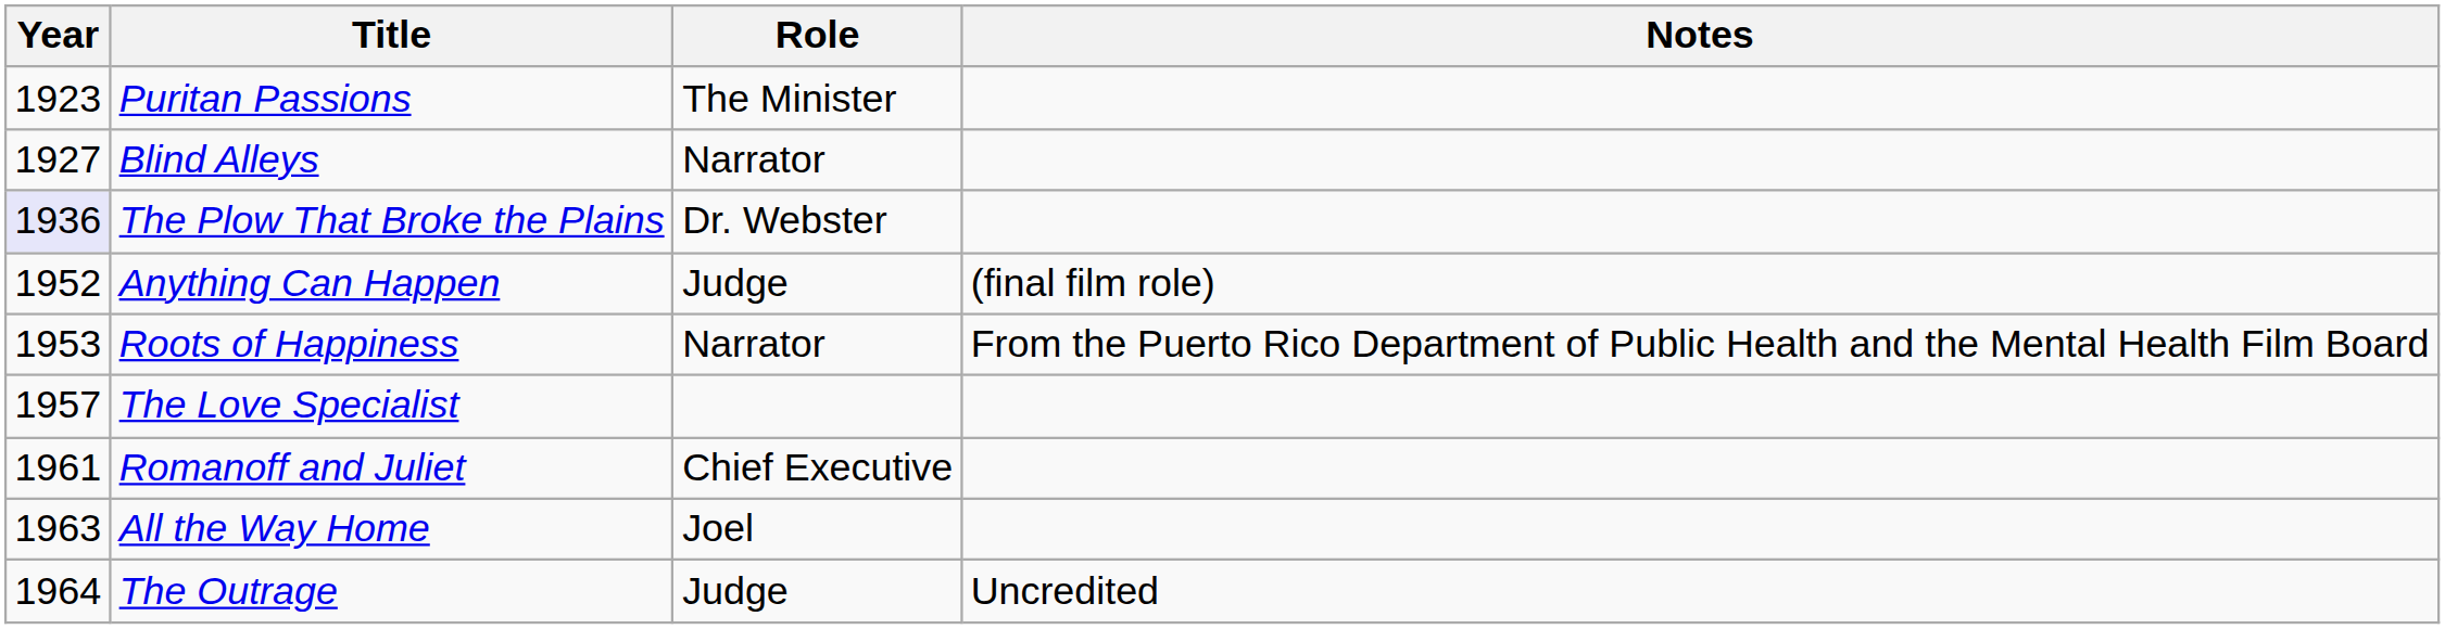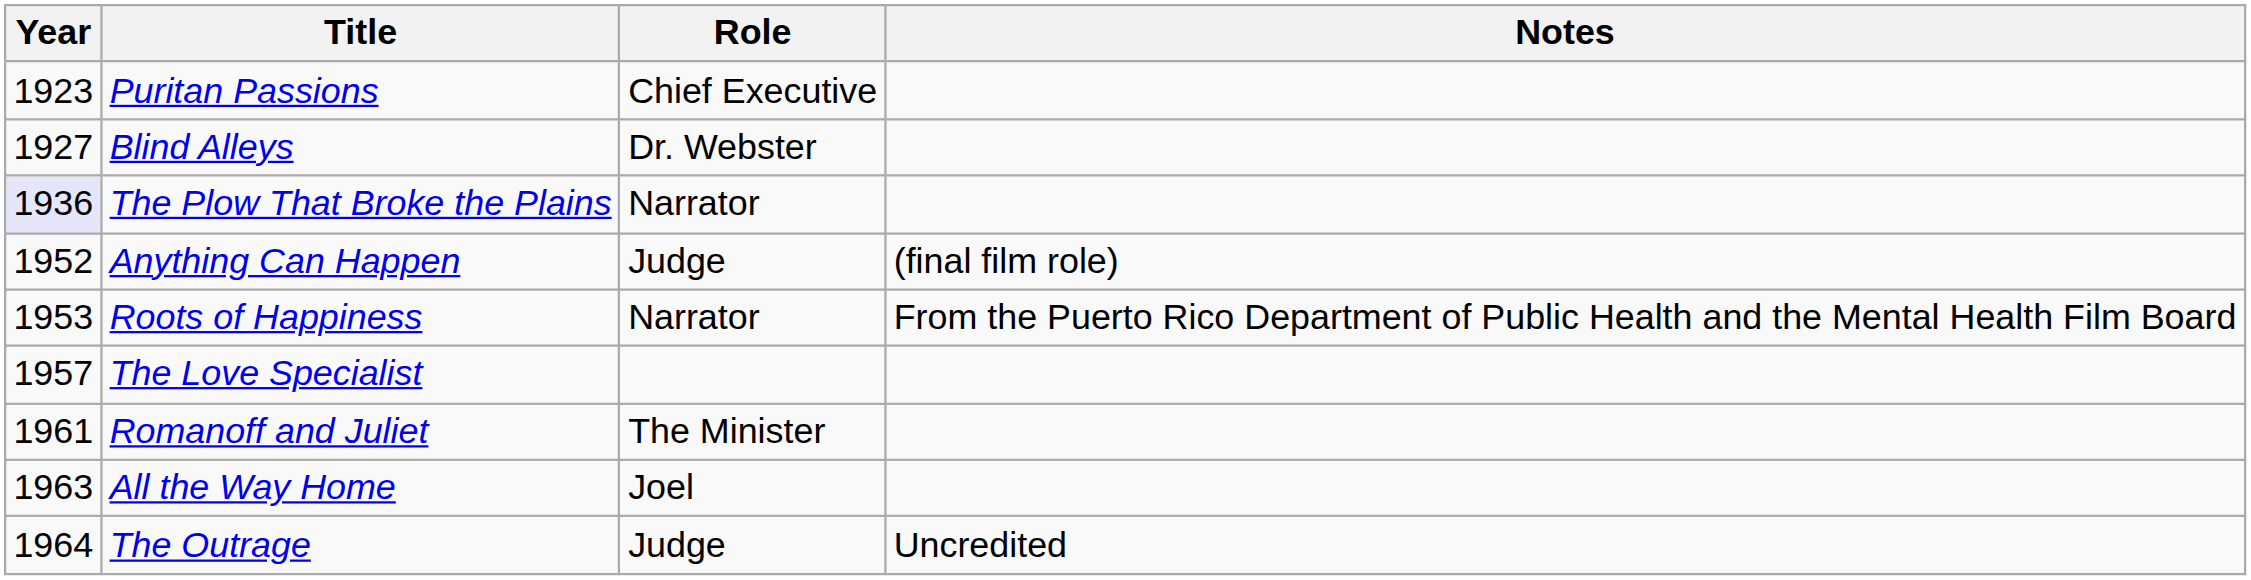Puritan Passions | Role: The Minister -> Chief Executive
Blind Alleys | Role: Narrator -> Dr. Webster
The Plow That Broke the Plains | Role: Dr. Webster -> Narrator
Romanoff and Juliet | Role: Chief Executive -> The Minister
